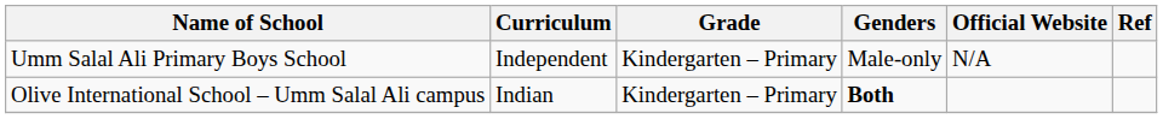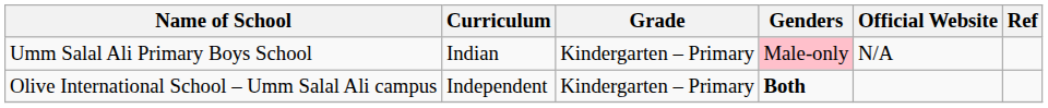Umm Salal Ali Primary Boys School | Curriculum: Independent -> Indian
Umm Salal Ali Primary Boys School | Genders: no background -> pink background
Olive International School – Umm Salal Ali campus | Curriculum: Indian -> Independent
